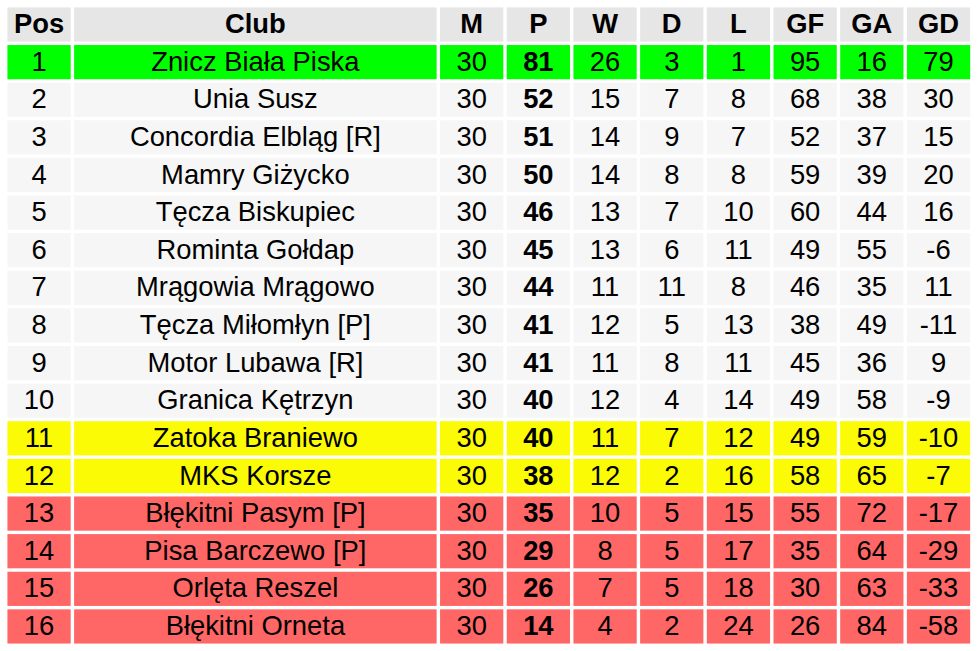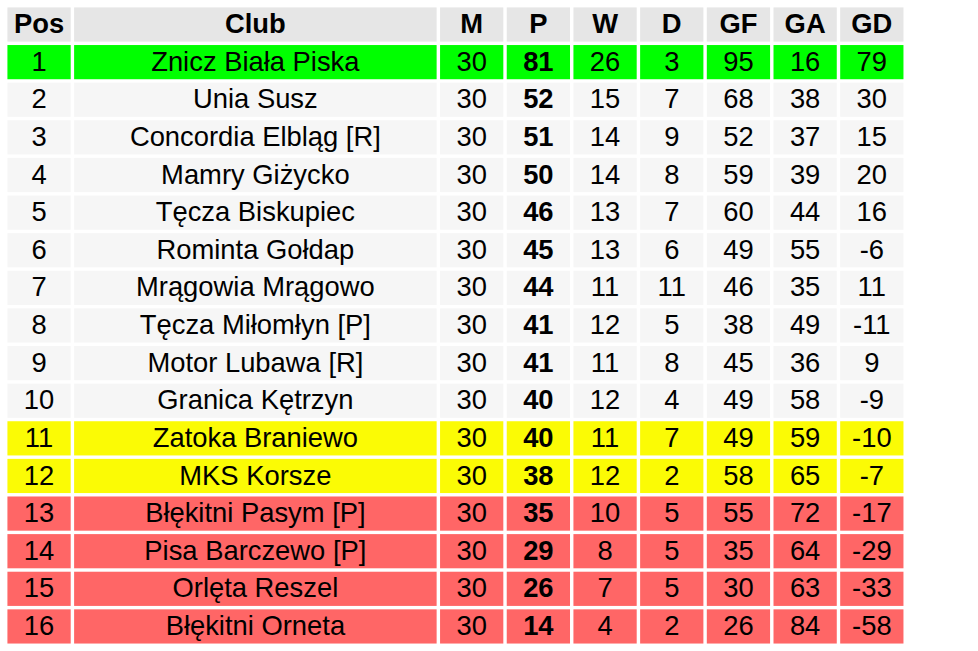- column: L | 1 | 8 | 7 | 8 | 10 | 11 | 8 | 13 | 11 | 14 | 12 | 16 | 15 | 17 | 18 | 24
